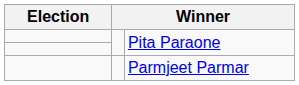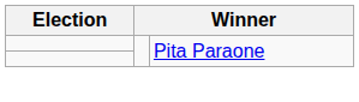- row: Parmjeet Parmar
